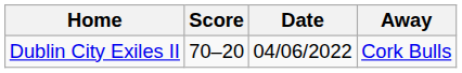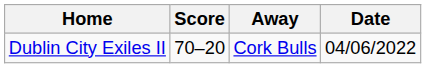columns swapped: Away <-> Date
